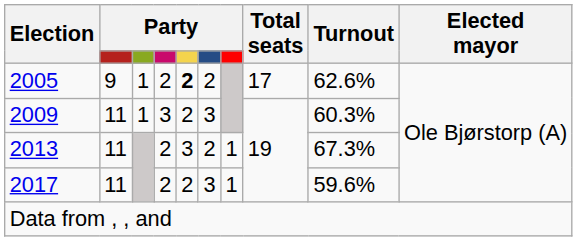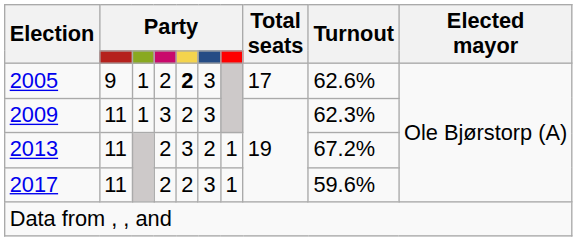2005 | column 6: 2 -> 3
2009 | Turnout: 60.3% -> 62.3%
2013 | Turnout: 67.3% -> 67.2%
